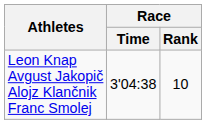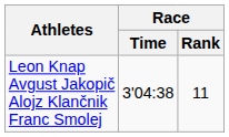Leon Knap Avgust Jakopič Alojz Klančnik Franc Smolej | Race / Rank: 10 -> 11
